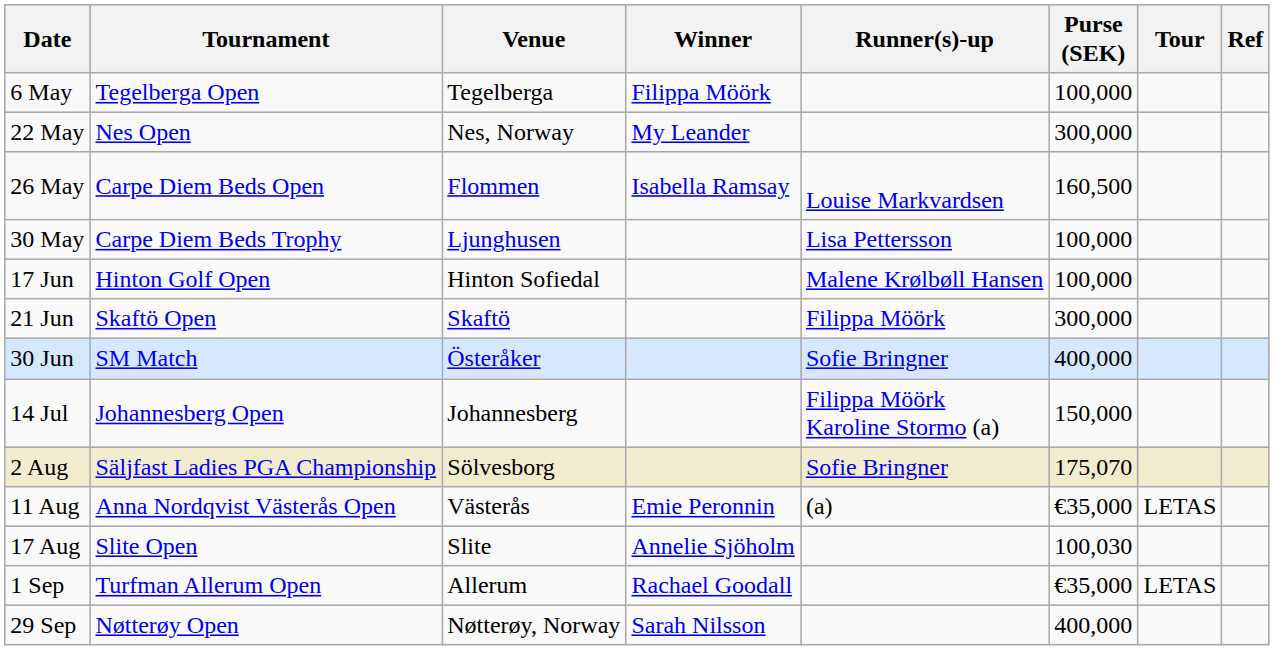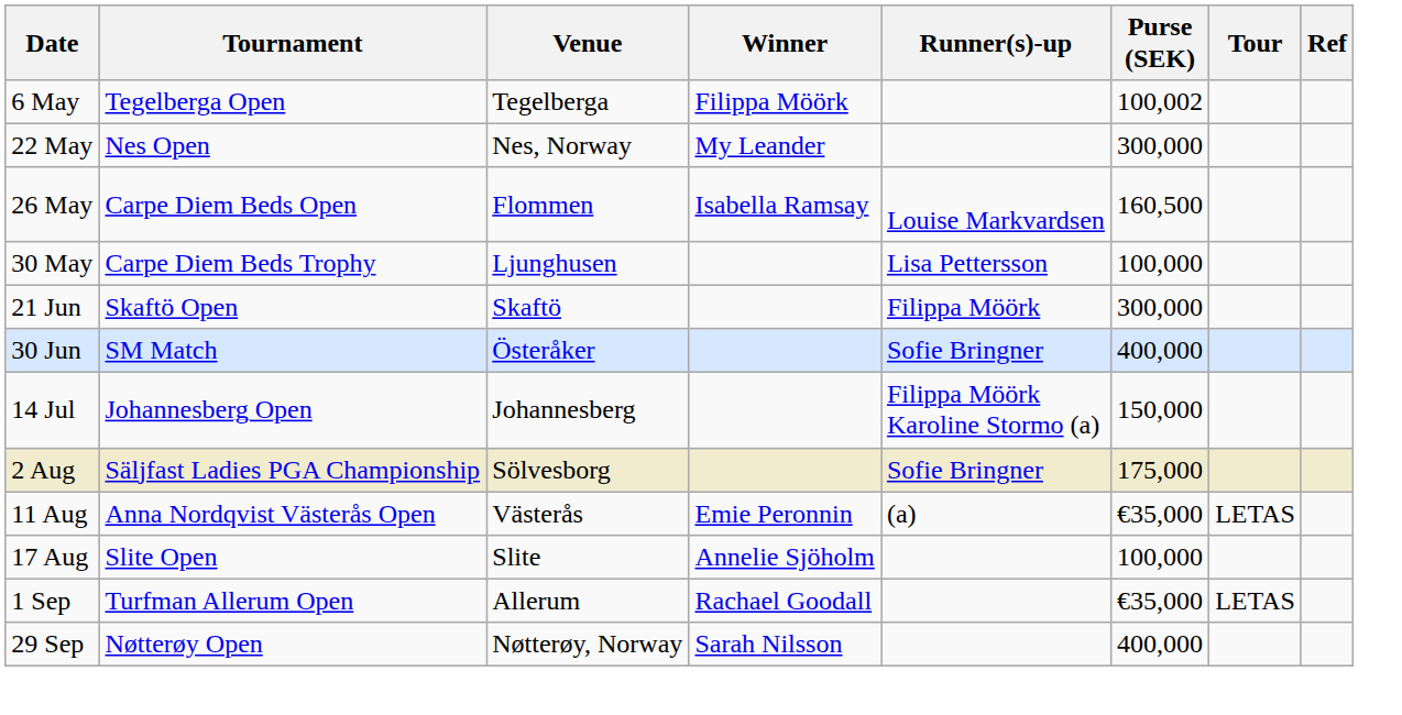6 May | Purse (SEK): 100,000 -> 100,002
- row: 17 Jun | Hinton Golf Open | Hinton Sofiedal | Malene Krølbøll Hansen | 100,000
2 Aug | Purse (SEK): 175,070 -> 175,000
17 Aug | Purse (SEK): 100,030 -> 100,000
